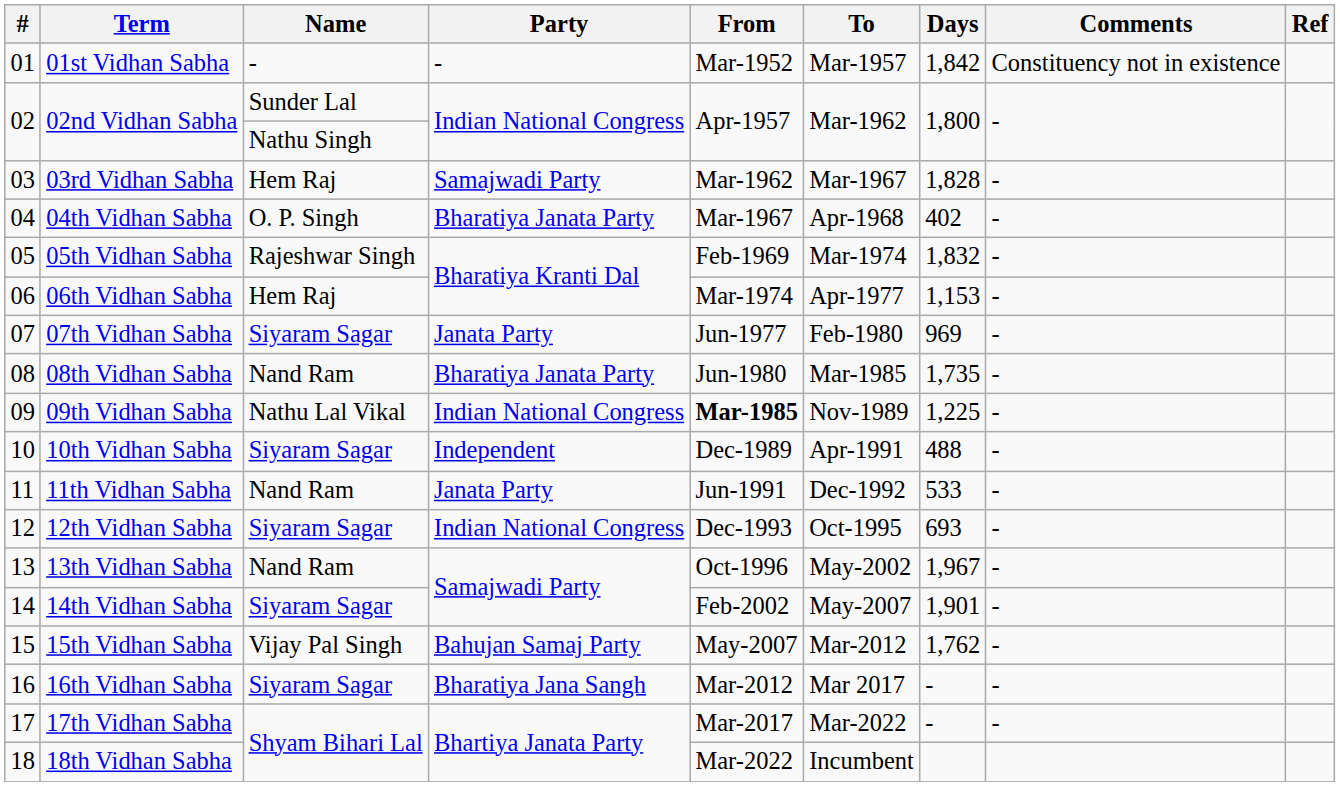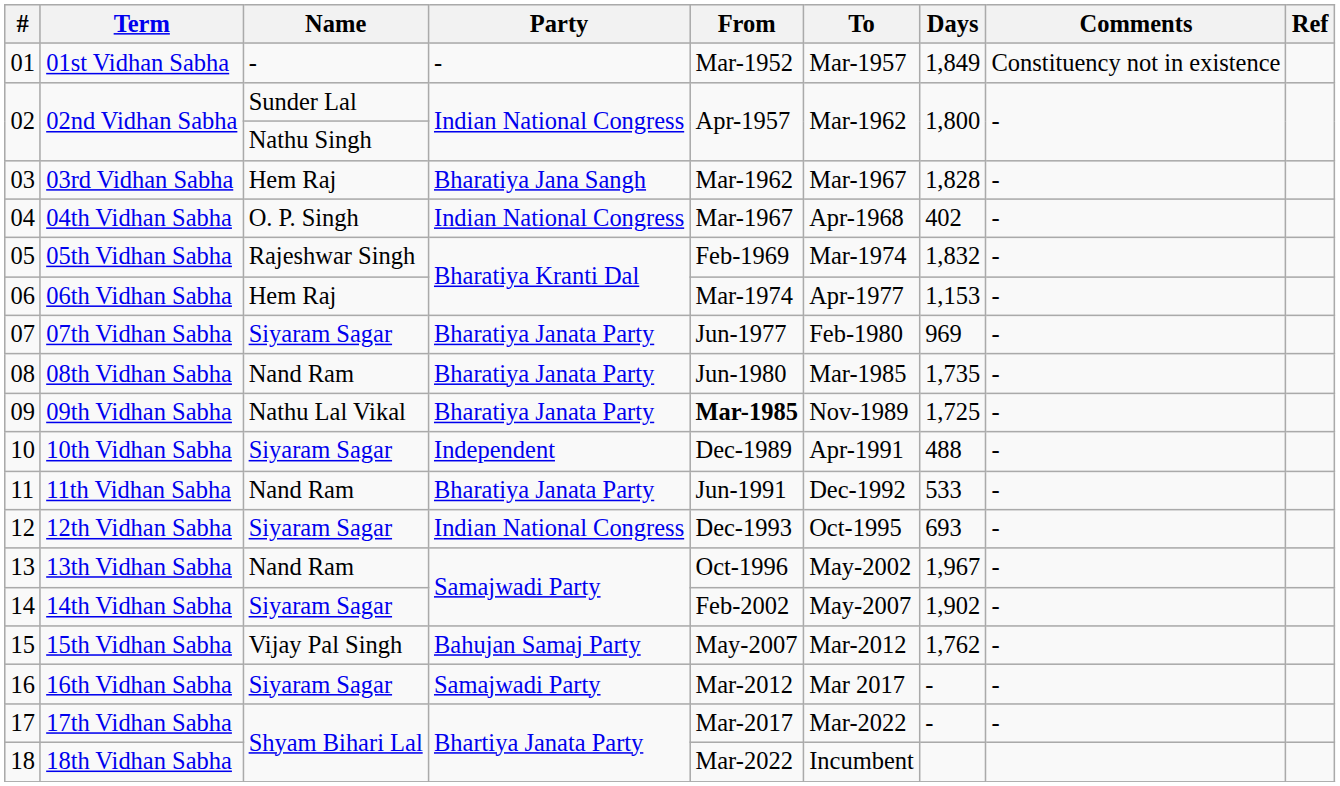01st Vidhan Sabha | Days: 1,842 -> 1,849
03rd Vidhan Sabha | Party: Samajwadi Party -> Bharatiya Jana Sangh
04th Vidhan Sabha | Party: Bharatiya Janata Party -> Indian National Congress
07th Vidhan Sabha | Party: Janata Party -> Bharatiya Janata Party
09th Vidhan Sabha | Party: Indian National Congress -> Bharatiya Janata Party
09th Vidhan Sabha | Days: 1,225 -> 1,725
11th Vidhan Sabha | Party: Janata Party -> Bharatiya Janata Party
14th Vidhan Sabha | Days: 1,901 -> 1,902
16th Vidhan Sabha | Party: Bharatiya Jana Sangh -> Samajwadi Party
